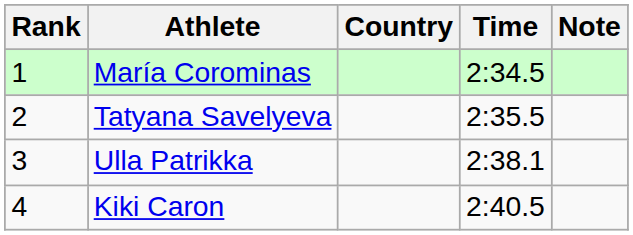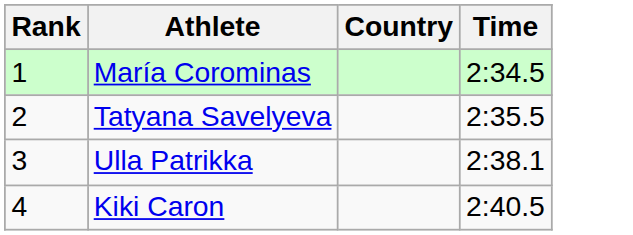- column: Note
